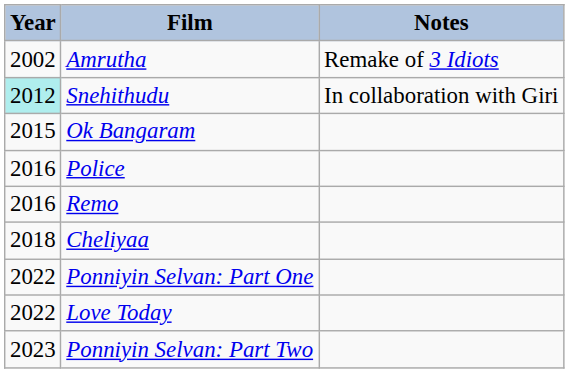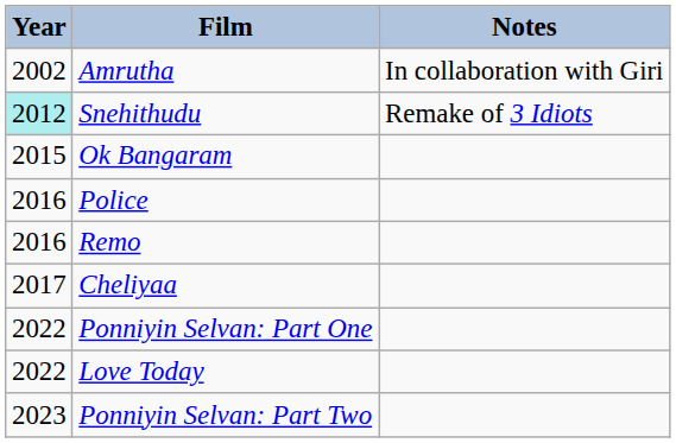Amrutha | Notes: Remake of 3 Idiots -> In collaboration with Giri
Snehithudu | Notes: In collaboration with Giri -> Remake of 3 Idiots
Cheliyaa | Year: 2018 -> 2017
